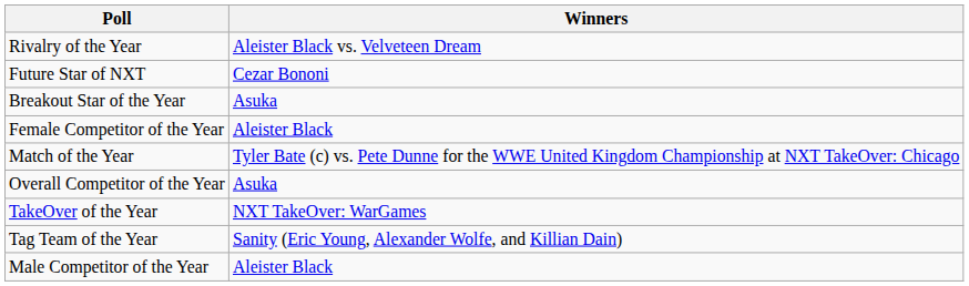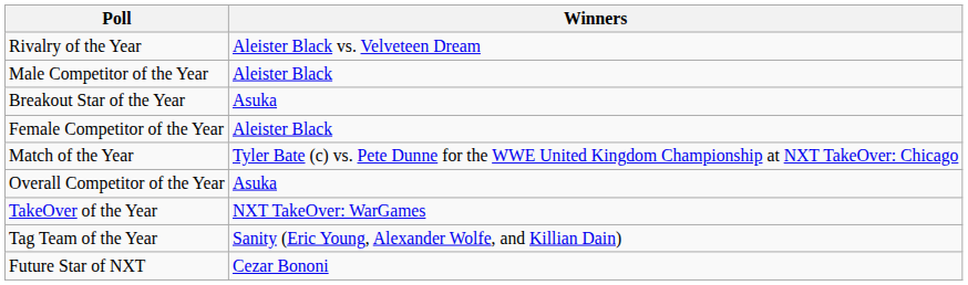rows swapped: Male Competitor of the Year <-> Future Star of NXT
